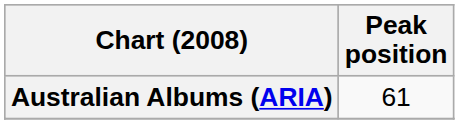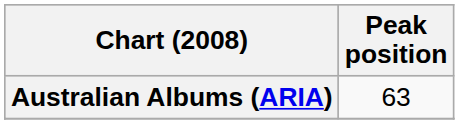Australian Albums (ARIA) | Peak position: 61 -> 63
